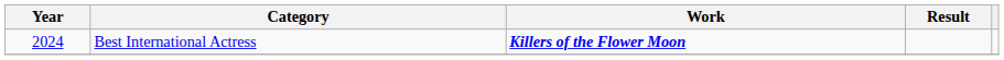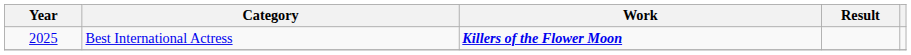Best International Actress | Year: 2024 -> 2025
